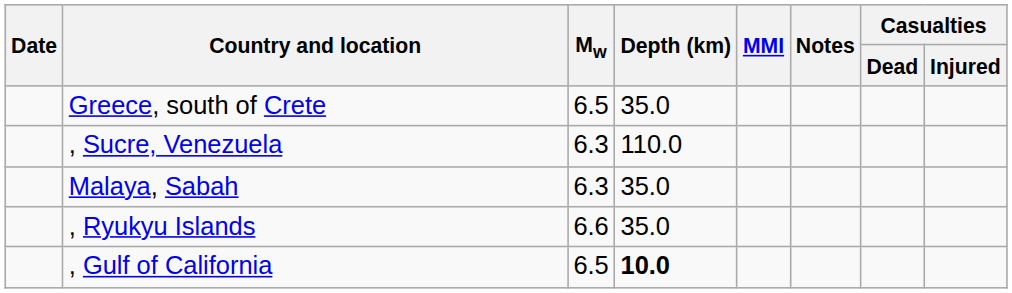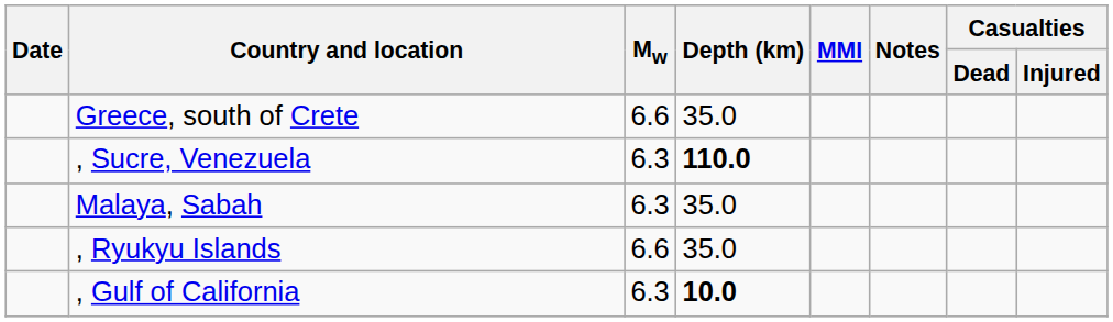Greece, south of Crete | Mw: 6.5 -> 6.6
, Sucre, Venezuela | Depth (km): normal -> bold
, Gulf of California | Mw: 6.5 -> 6.3
